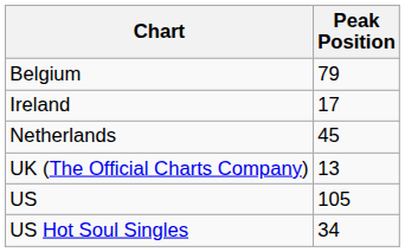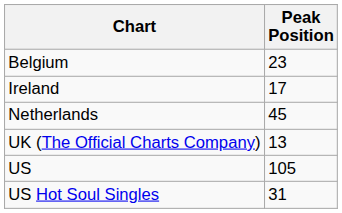Belgium | Peak Position: 79 -> 23
US Hot Soul Singles | Peak Position: 34 -> 31
